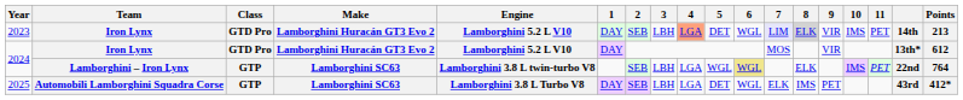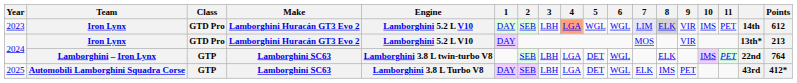2023 | 5: DET -> WGL
2023 | Points: 213 -> 612
2024 / Iron Lynx | Points: 612 -> 213
2024 / Lamborghini – Iron Lynx | 5: WGL -> DET
2024 / Lamborghini – Iron Lynx | 6: khaki background -> no background
